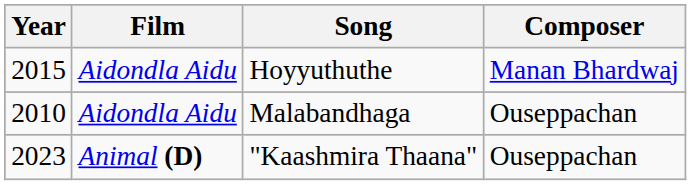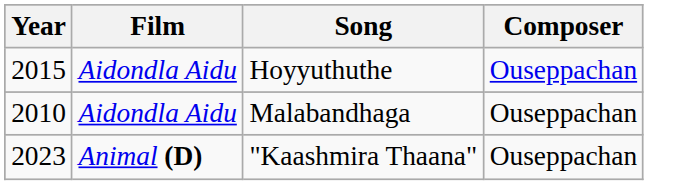Hoyyuthuthe | Composer: Manan Bhardwaj -> Ouseppachan
